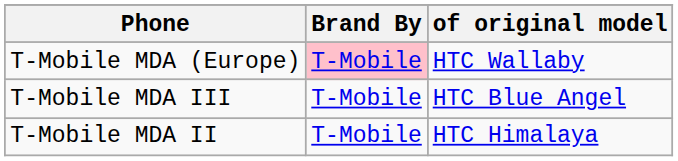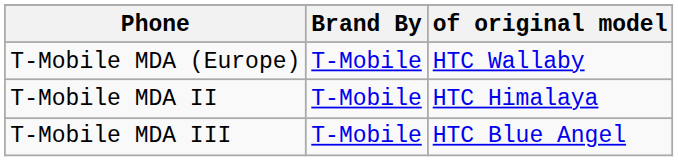T-Mobile MDA (Europe) | Brand By: pink background -> no background
rows swapped: T-Mobile MDA II <-> T-Mobile MDA III
